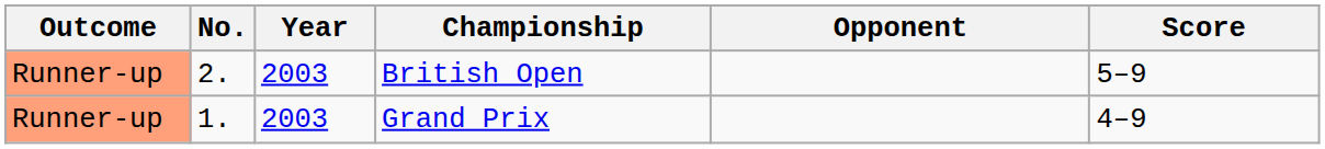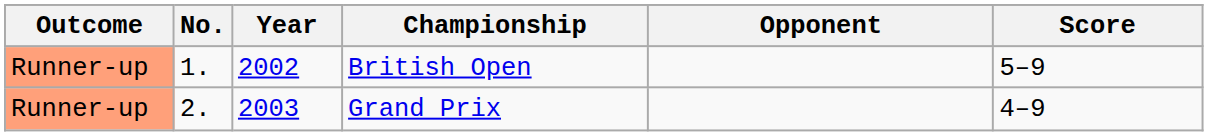British Open | No.: 2. -> 1.
British Open | Year: 2003 -> 2002
Grand Prix | No.: 1. -> 2.
